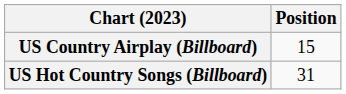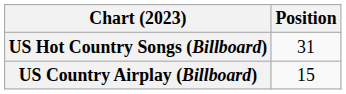rows swapped: US Country Airplay (Billboard) <-> US Hot Country Songs (Billboard)
